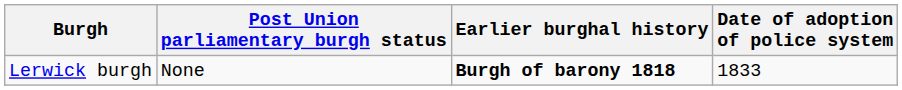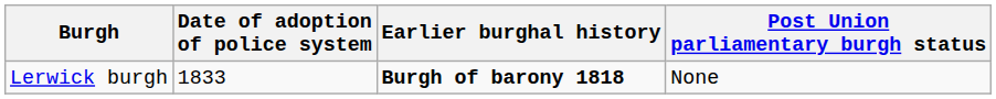columns swapped: Date of adoption of police system <-> Post Union parliamentary burgh status
